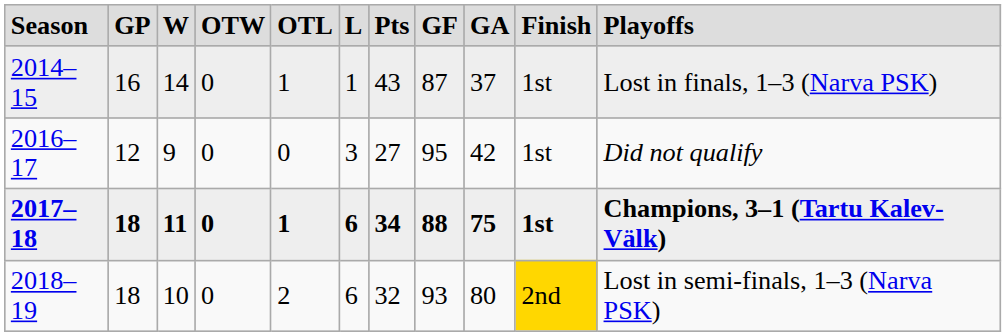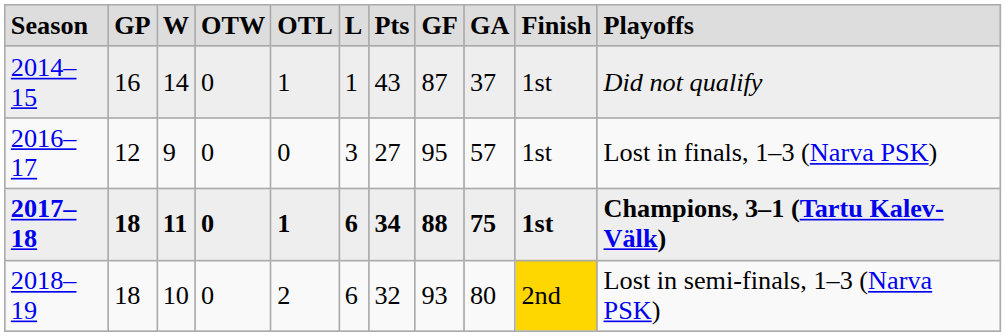2014–15 | column 11: Lost in finals, 1–3 (Narva PSK) -> Did not qualify
2016–17 | column 9: 42 -> 57
2016–17 | column 11: Did not qualify -> Lost in finals, 1–3 (Narva PSK)
